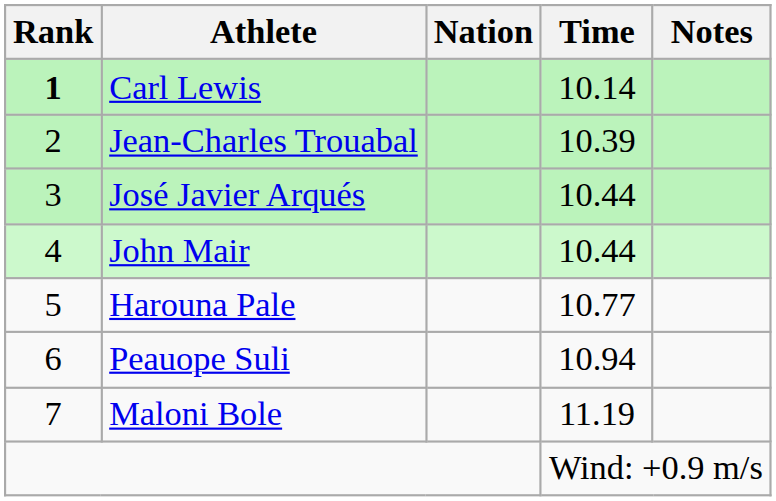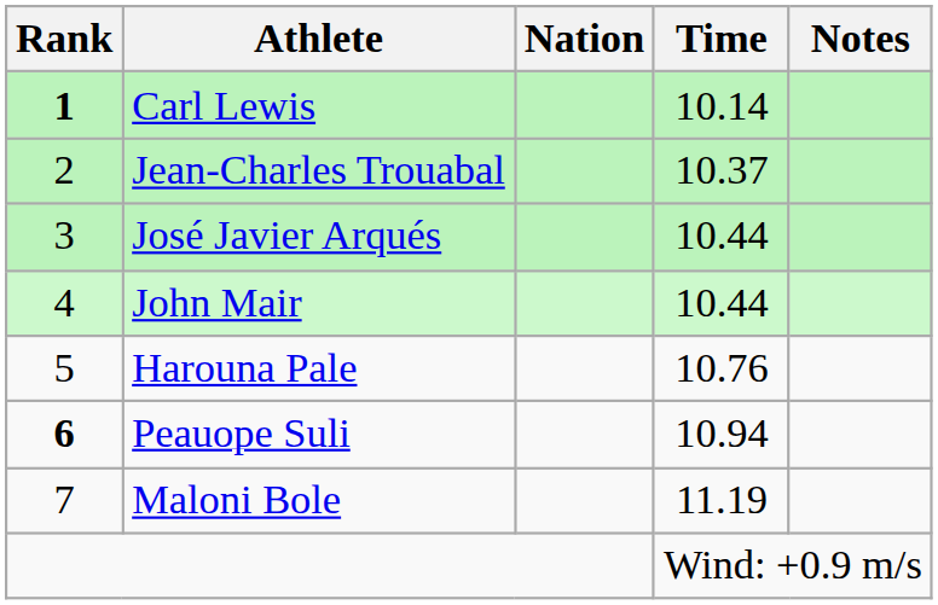Jean-Charles Trouabal | Time: 10.39 -> 10.37
Harouna Pale | Time: 10.77 -> 10.76
Peauope Suli | Rank: normal -> bold
